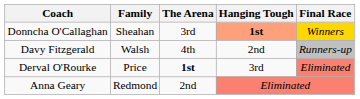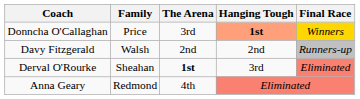Donncha O'Callaghan | Family: Sheahan -> Price
Davy Fitzgerald | The Arena: 4th -> 2nd
Derval O'Rourke | Family: Price -> Sheahan
Anna Geary | The Arena: 2nd -> 4th
